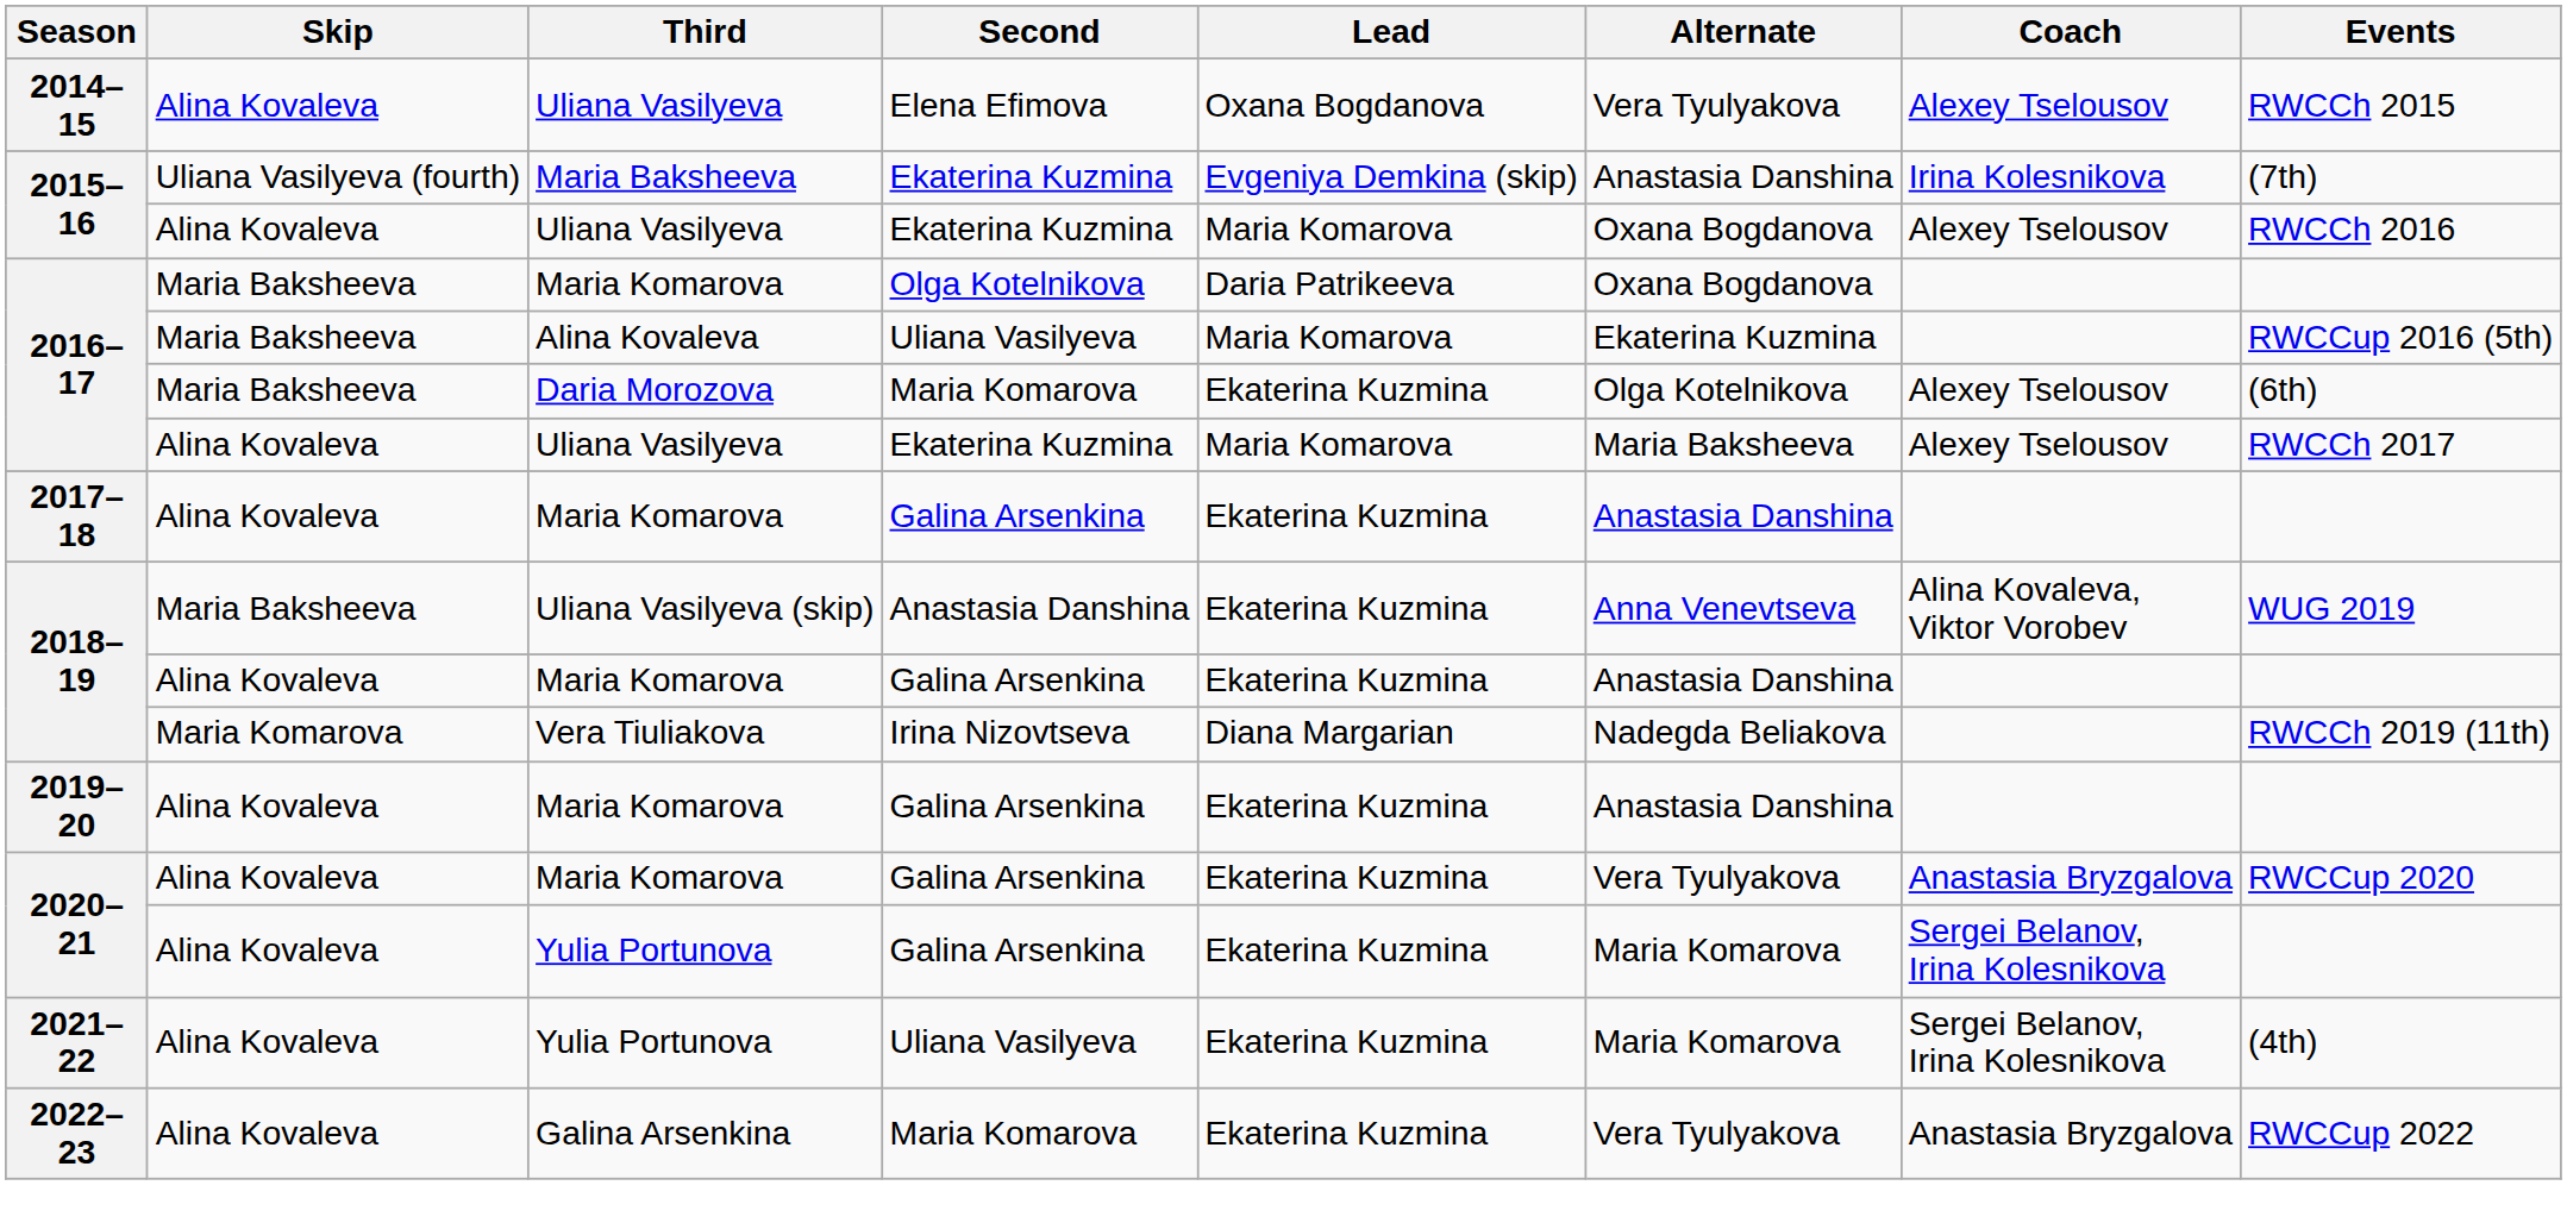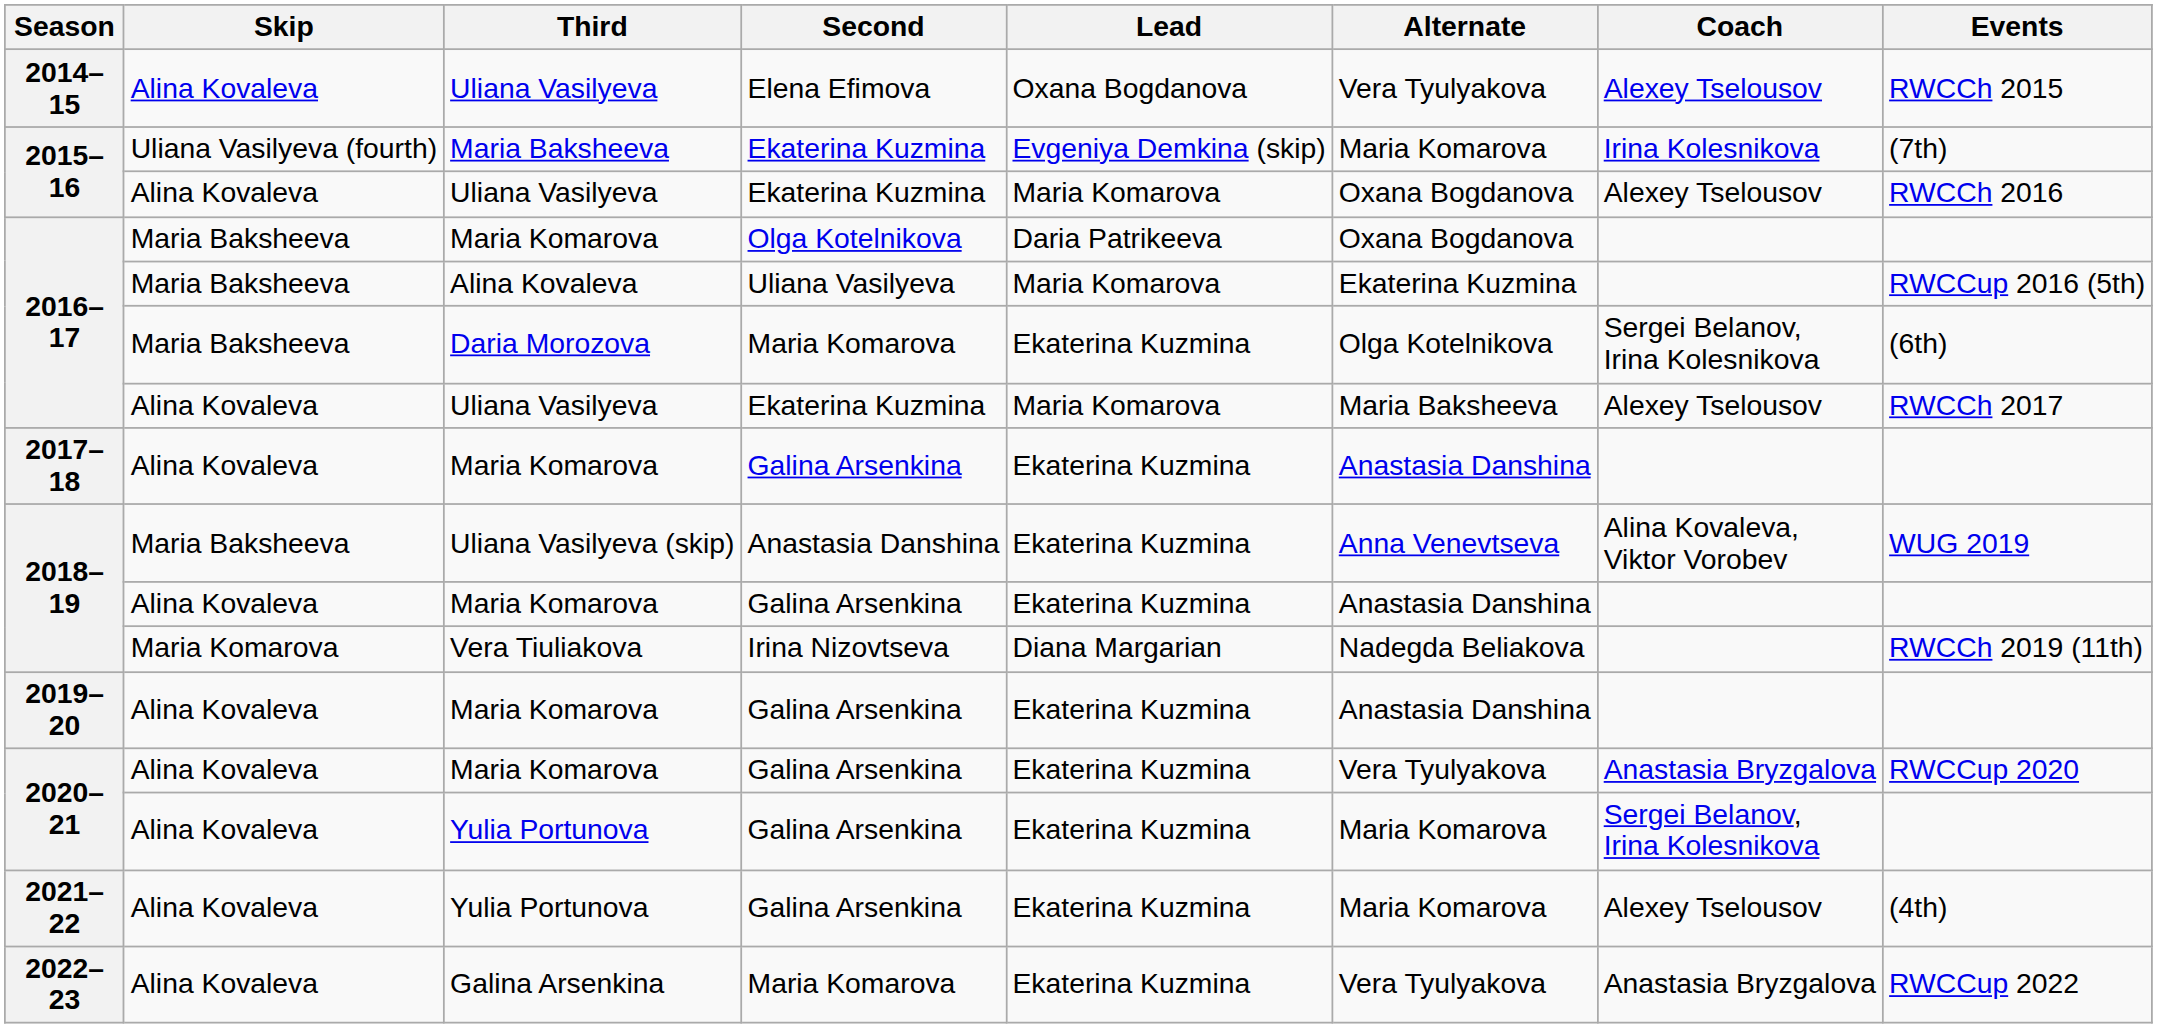2015–16 / Maria Baksheeva | Alternate: Anastasia Danshina -> Maria Komarova
2016–17 / Daria Morozova | Coach: Alexey Tselousov -> Sergei Belanov, Irina Kolesnikova
2021–22 | Second: Uliana Vasilyeva -> Galina Arsenkina
2021–22 | Coach: Sergei Belanov, Irina Kolesnikova -> Alexey Tselousov
